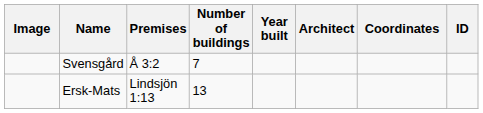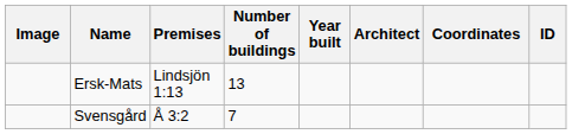rows swapped: Ersk-Mats <-> Svensgård
